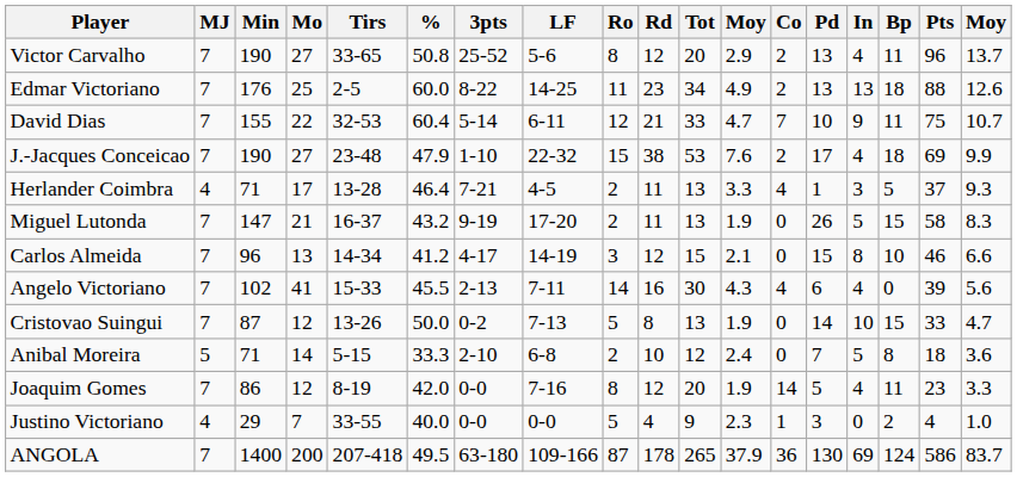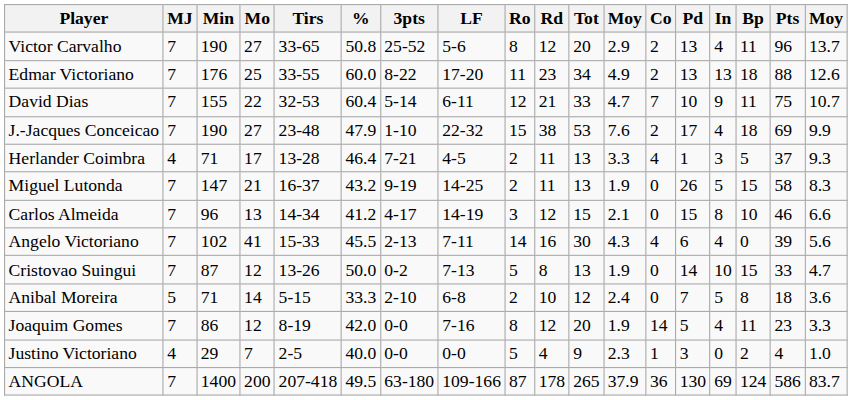Edmar Victoriano | Tirs: 2-5 -> 33-55
Edmar Victoriano | LF: 14-25 -> 17-20
Miguel Lutonda | LF: 17-20 -> 14-25
Justino Victoriano | Tirs: 33-55 -> 2-5
